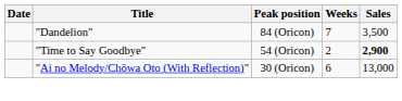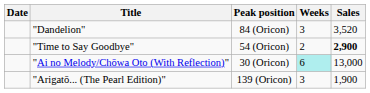"Dandelion" | Weeks: 7 -> 3
"Dandelion" | Sales: 3,500 -> 3,520
"Ai no Melody/Chōwa Oto (With Reflection)" | Weeks: no background -> paleturquoise background
+ row: "Arigatō... (The Pearl Edition)" | 139 (Oricon) | 3 | 1,900
